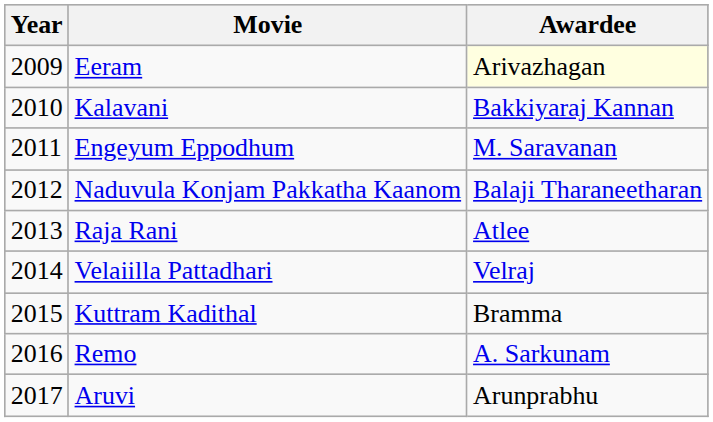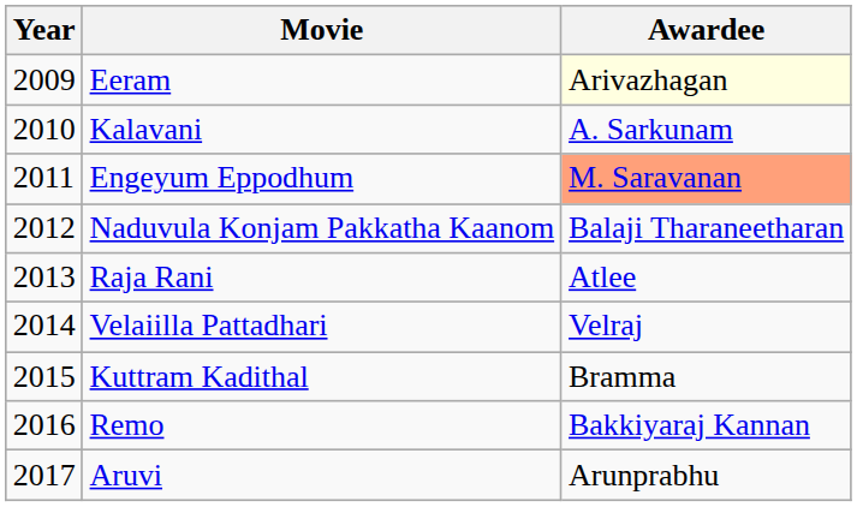Kalavani | Awardee: Bakkiyaraj Kannan -> A. Sarkunam
Engeyum Eppodhum | Awardee: no background -> lightsalmon background
Remo | Awardee: A. Sarkunam -> Bakkiyaraj Kannan
